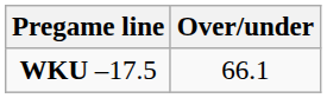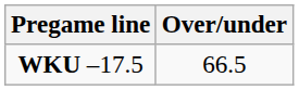WKU –17.5 | Over/under: 66.1 -> 66.5
